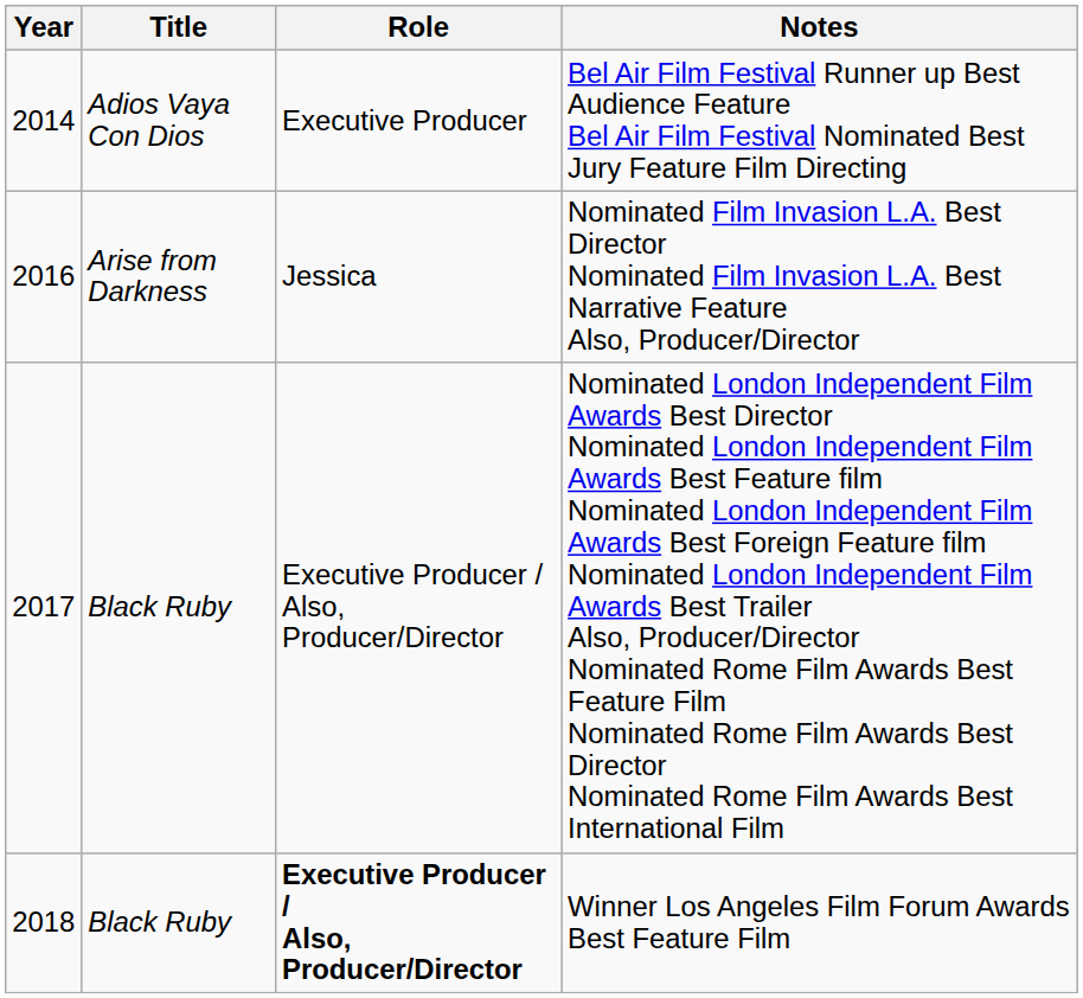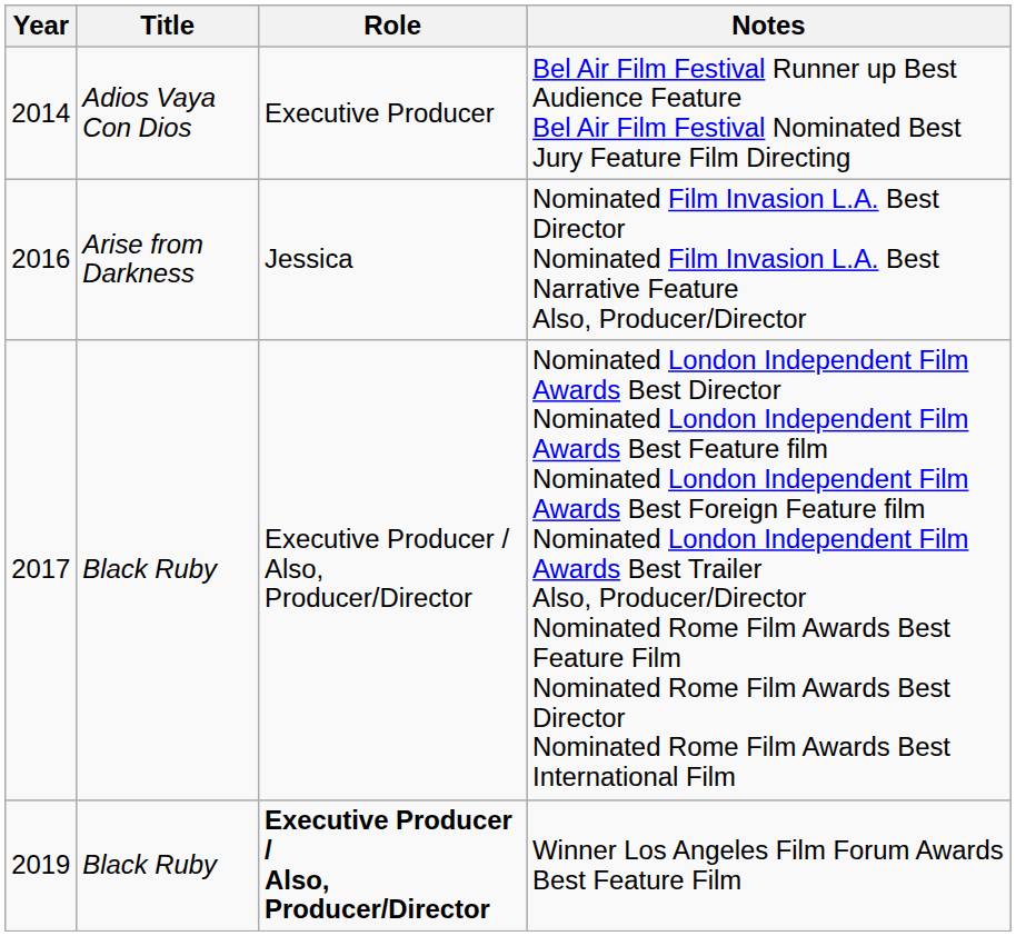Winner Los Angeles Film Forum Awards Best Feature Film | Year: 2018 -> 2019
